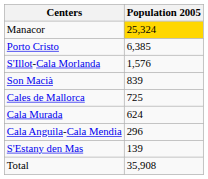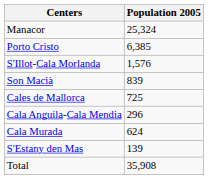Manacor | Population 2005: gold background -> no background
rows swapped: Cala Murada <-> Cala Anguila-Cala Mendia
